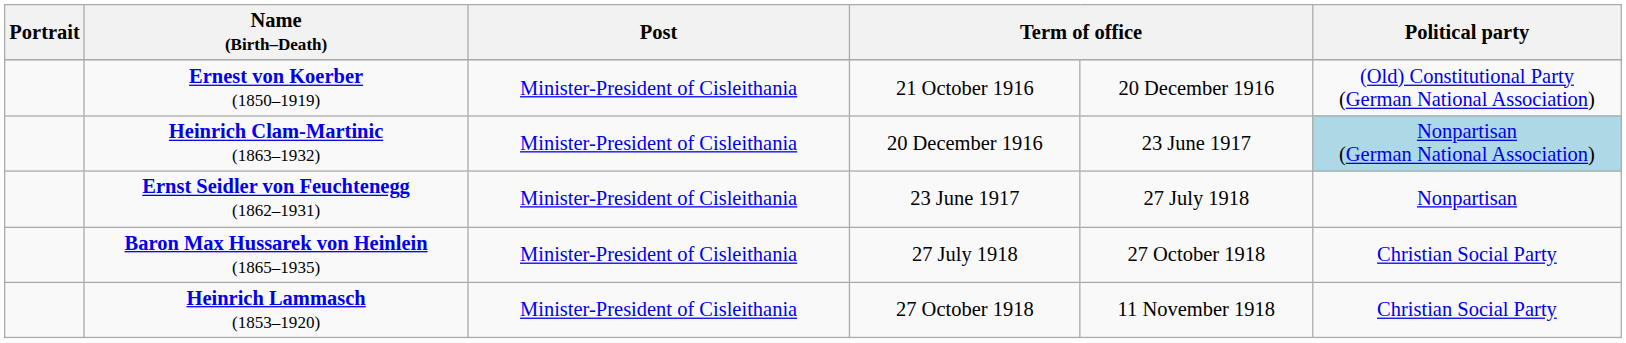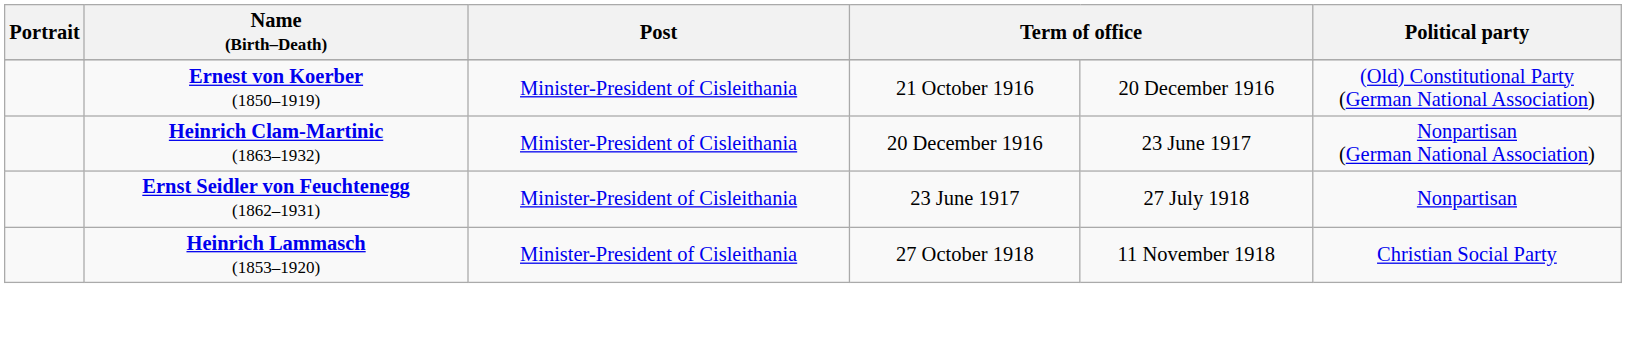Heinrich Clam-Martinic (1863–1932) | Political party: lightblue background -> no background
- row: Baron Max Hussarek von Heinlein (1865–1935) | Minister-President of Cisleithania | 27 July 1918 | 27 October 1918 | Christian Social Party
